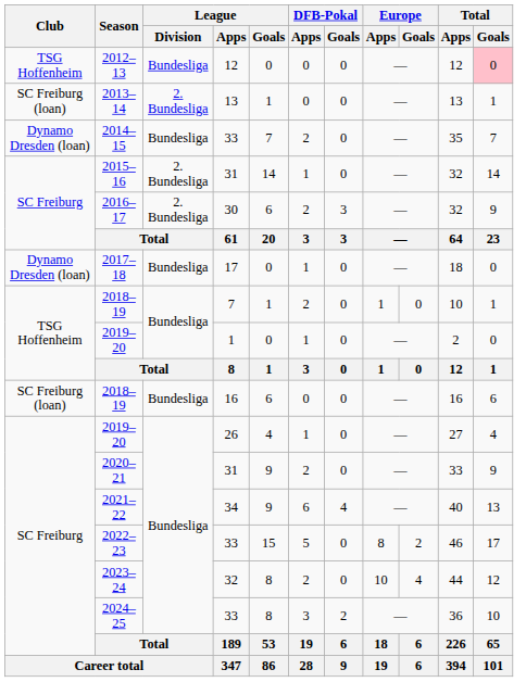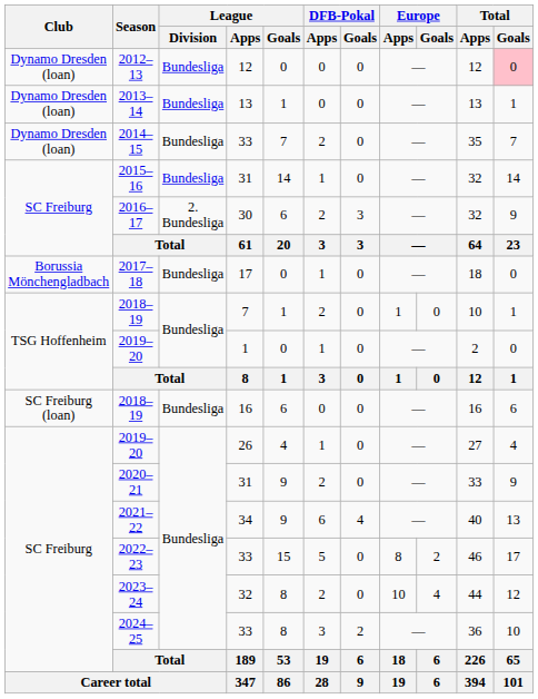2012–13 | Club: TSG Hoffenheim -> Dynamo Dresden (loan)
2013–14 | Club: SC Freiburg (loan) -> Dynamo Dresden (loan)
2013–14 | League / Division: 2. Bundesliga -> Bundesliga
2015–16 | League / Division: 2. Bundesliga -> Bundesliga
2017–18 | Club: Dynamo Dresden (loan) -> Borussia Mönchengladbach
